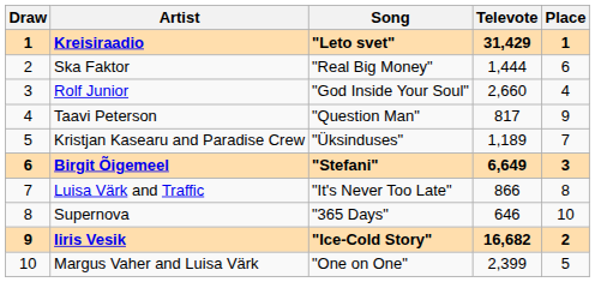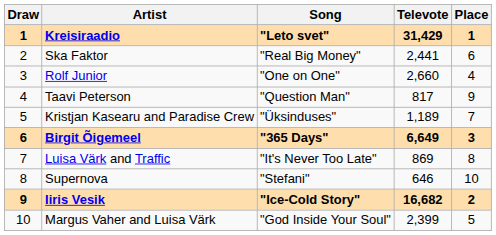Ska Faktor | Televote: 1,444 -> 2,441
Rolf Junior | Song: "God Inside Your Soul" -> "One on One"
Birgit Õigemeel | Song: "Stefani" -> "365 Days"
Luisa Värk and Traffic | Televote: 866 -> 869
Supernova | Song: "365 Days" -> "Stefani"
Margus Vaher and Luisa Värk | Song: "One on One" -> "God Inside Your Soul"
